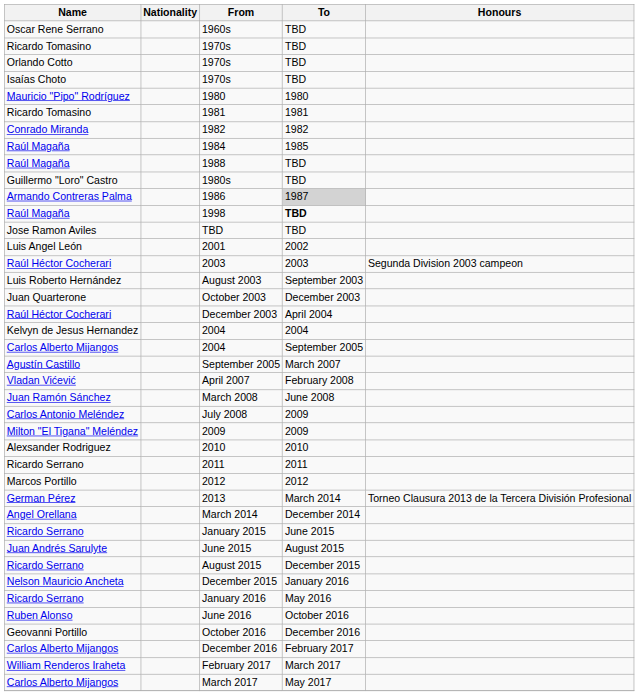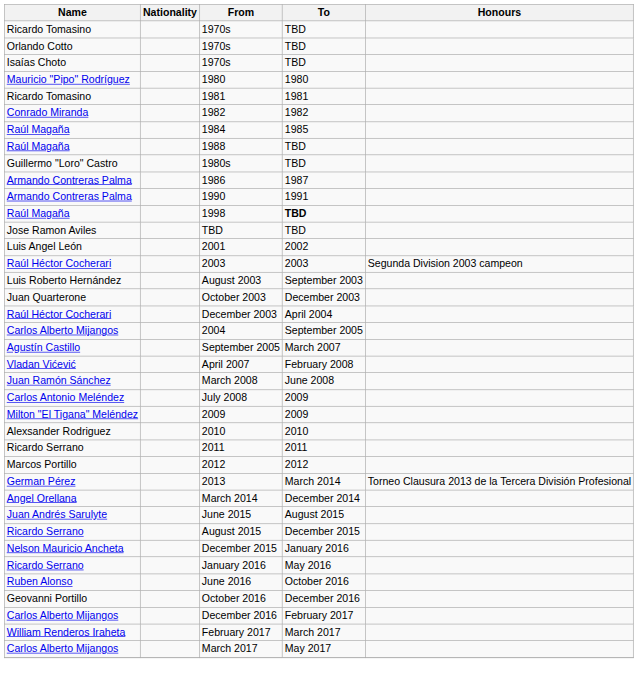- row: Oscar Rene Serrano | 1960s | TBD
1986 | To: lightgrey background -> no background
+ row: Armando Contreras Palma | 1990 | 1991
- row: Kelvyn de Jesus Hernandez | 2004 | 2004
- row: Ricardo Serrano | January 2015 | June 2015
